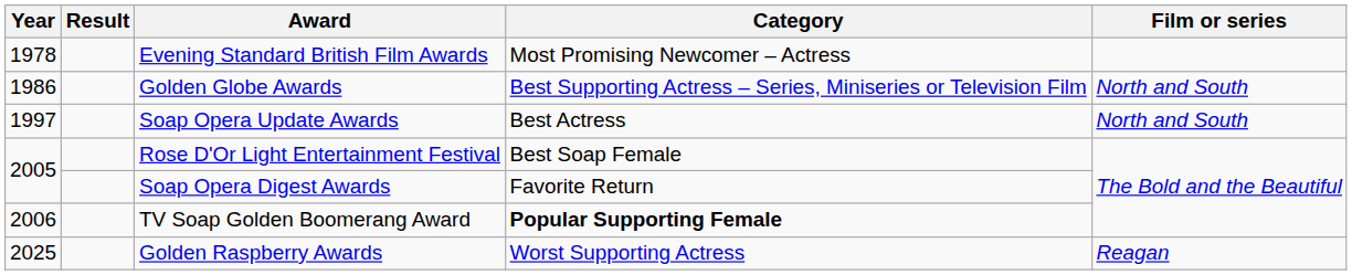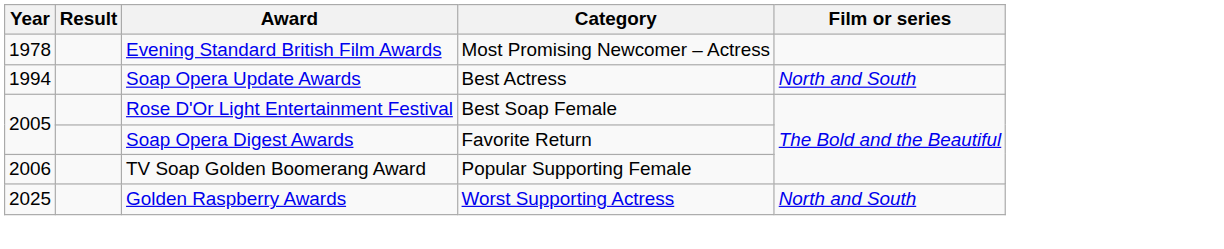- row: 1986 | Golden Globe Awards | Best Supporting Actress – Series, Miniseries or Television Film | North and South
Soap Opera Update Awards | Year: 1997 -> 1994
TV Soap Golden Boomerang Award | Category: bold -> normal
Golden Raspberry Awards | Film or series: Reagan -> North and South
